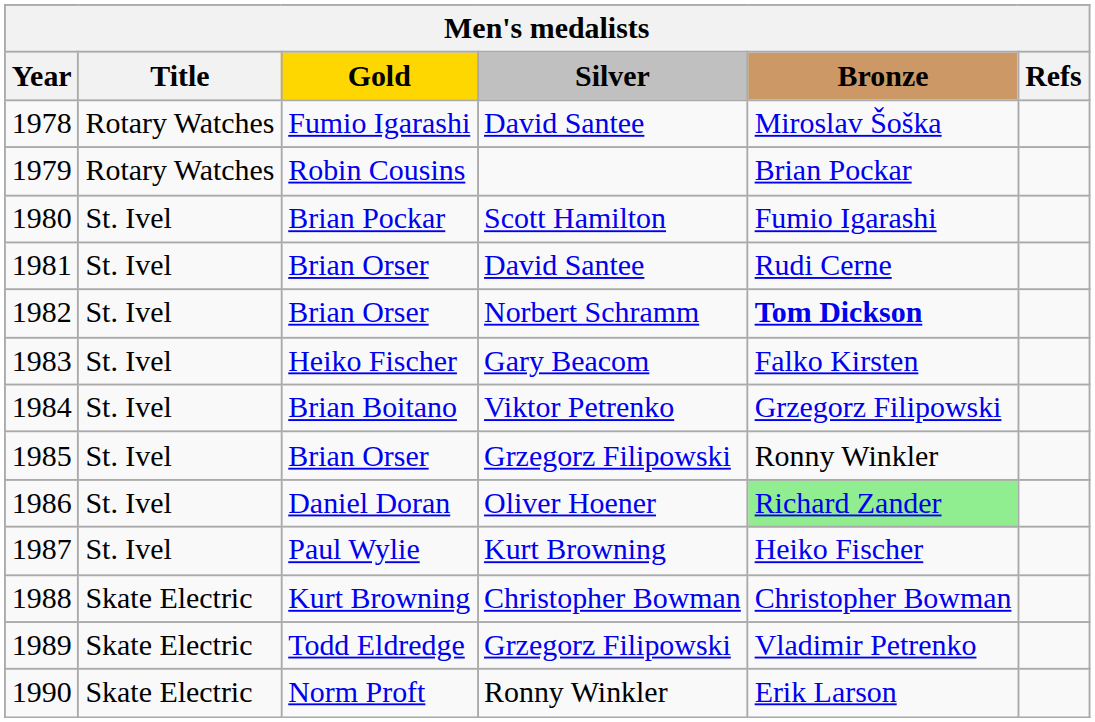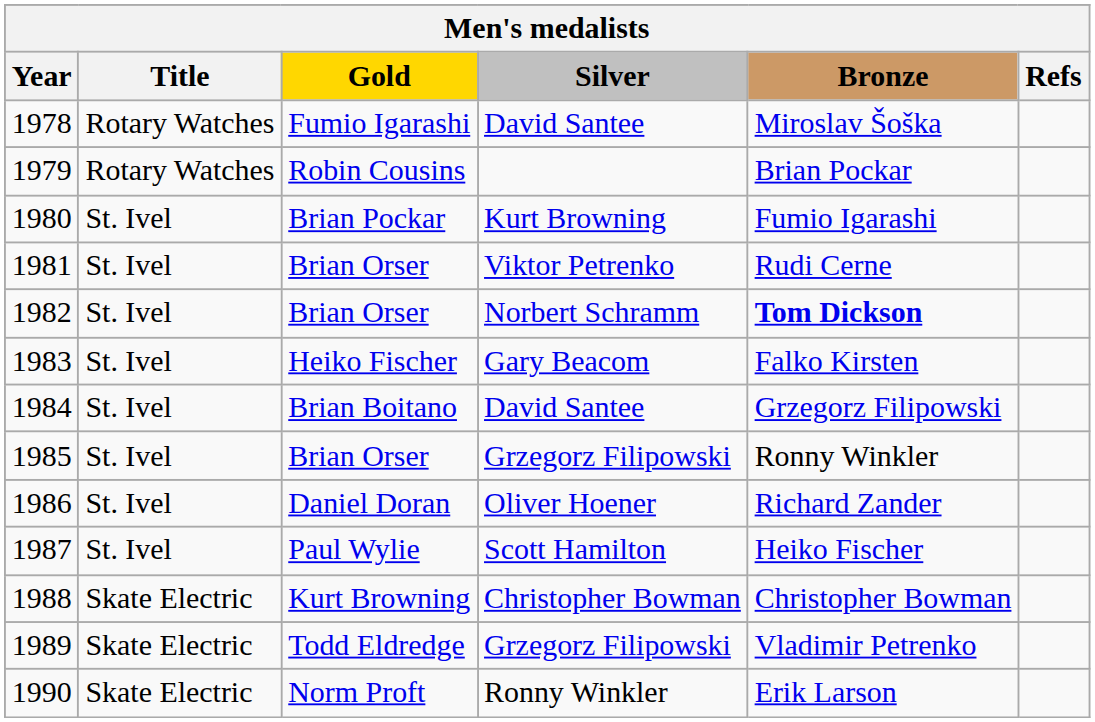1980 | Silver: Scott Hamilton -> Kurt Browning
1981 | Silver: David Santee -> Viktor Petrenko
1984 | Silver: Viktor Petrenko -> David Santee
1986 | Bronze: lightgreen background -> no background
1987 | Silver: Kurt Browning -> Scott Hamilton
